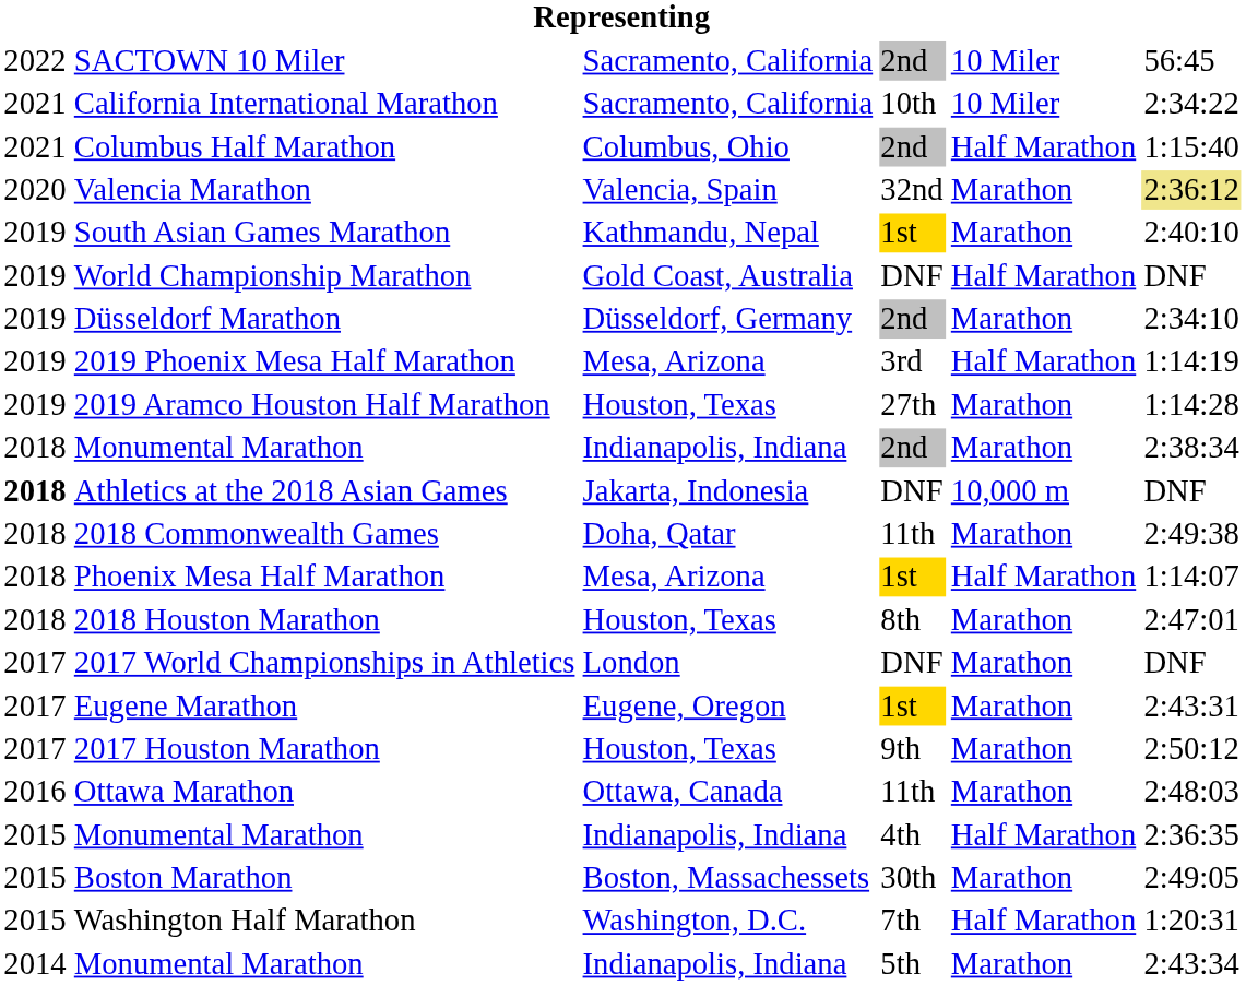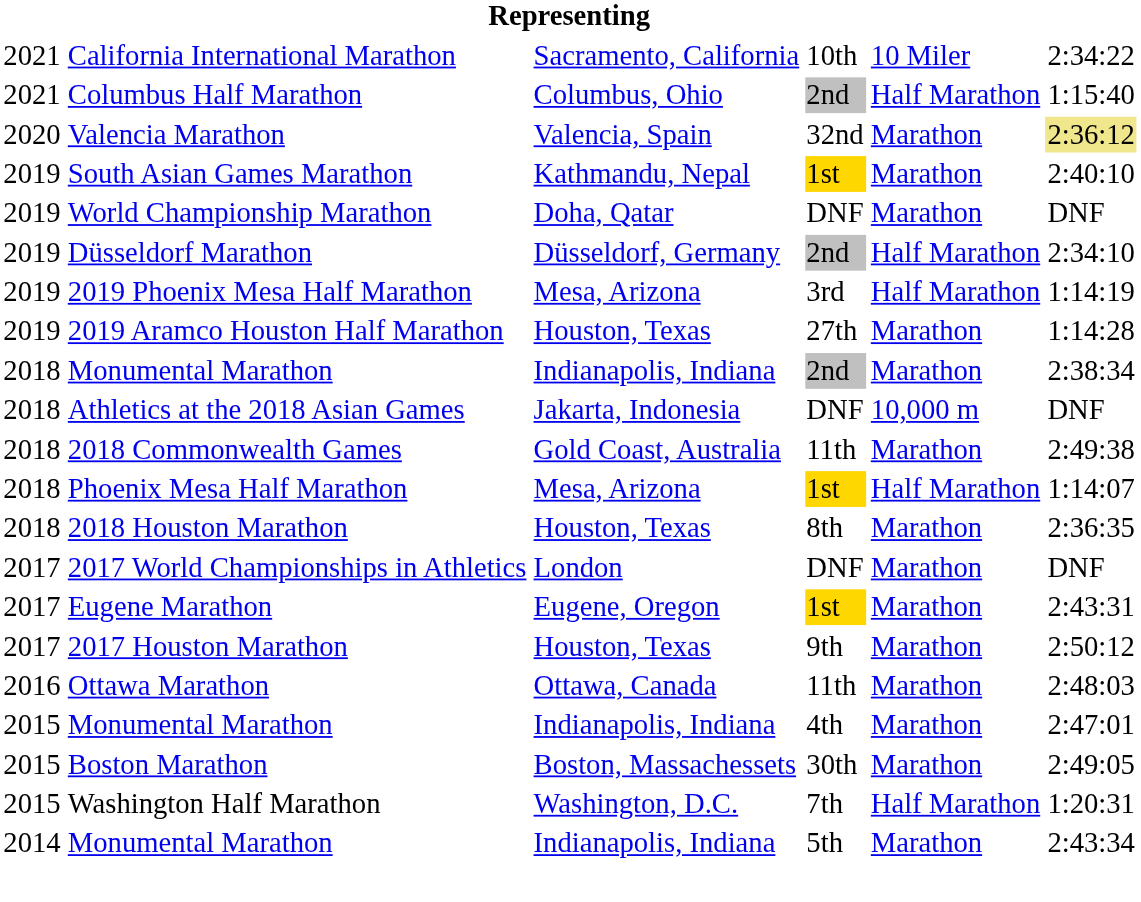- row: 2022 | SACTOWN 10 Miler | Sacramento, California | 2nd | 10 Miler | 56:45
World Championship Marathon | column 3: Gold Coast, Australia -> Doha, Qatar
World Championship Marathon | column 5: Half Marathon -> Marathon
Düsseldorf Marathon | column 5: Marathon -> Half Marathon
Athletics at the 2018 Asian Games | column 1: bold -> normal
2018 Commonwealth Games | column 3: Doha, Qatar -> Gold Coast, Australia
2018 Houston Marathon | column 6: 2:47:01 -> 2:36:35
Monumental Marathon / 4th | column 5: Half Marathon -> Marathon
Monumental Marathon / 4th | column 6: 2:36:35 -> 2:47:01
